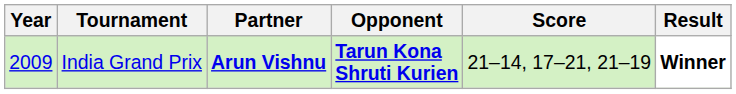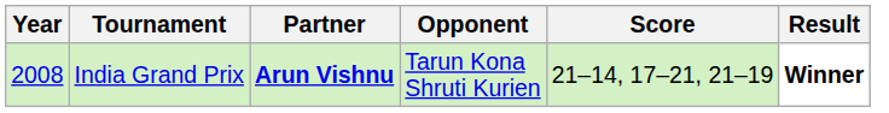India Grand Prix | Year: 2009 -> 2008
India Grand Prix | Opponent: bold -> normal
